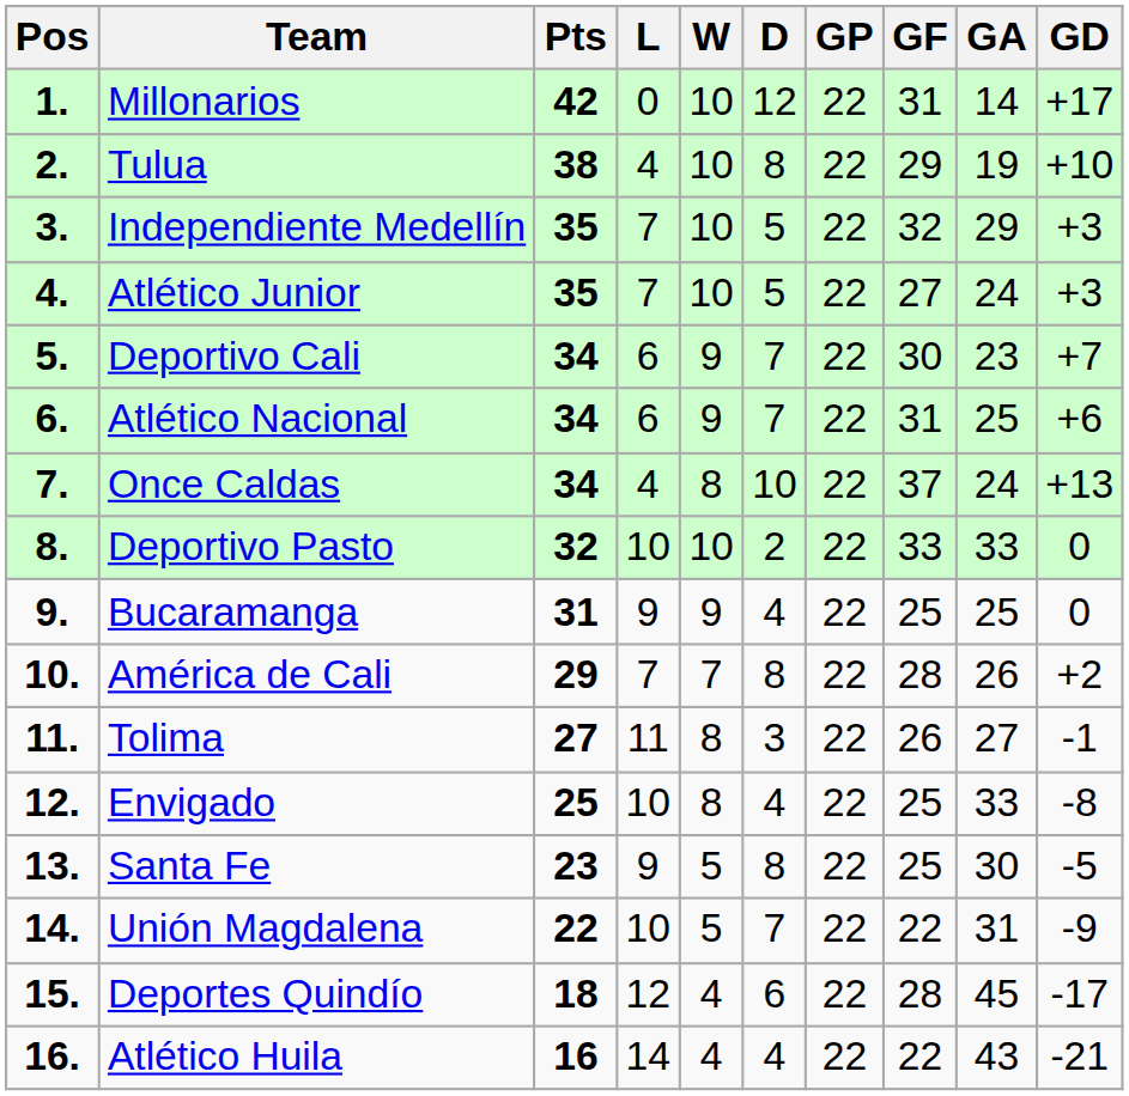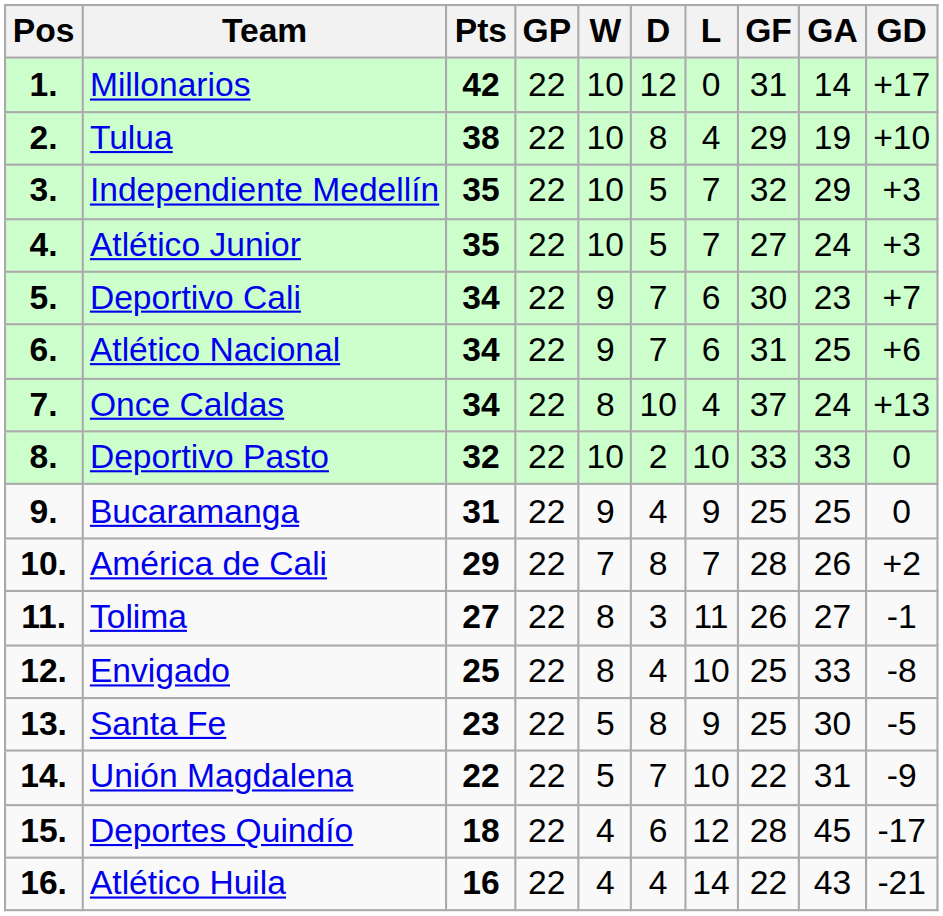columns swapped: GP <-> L
